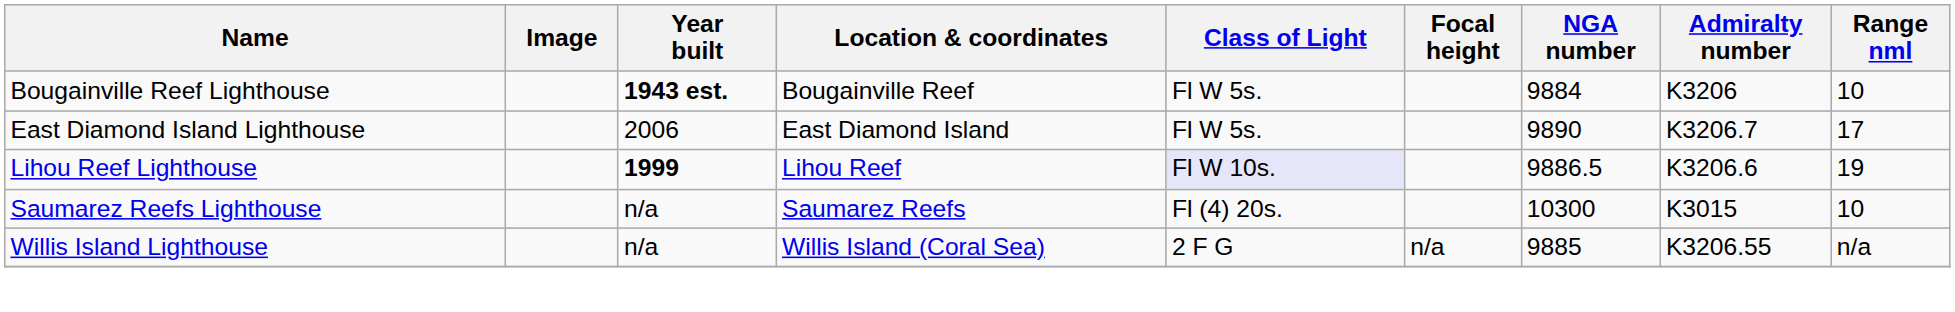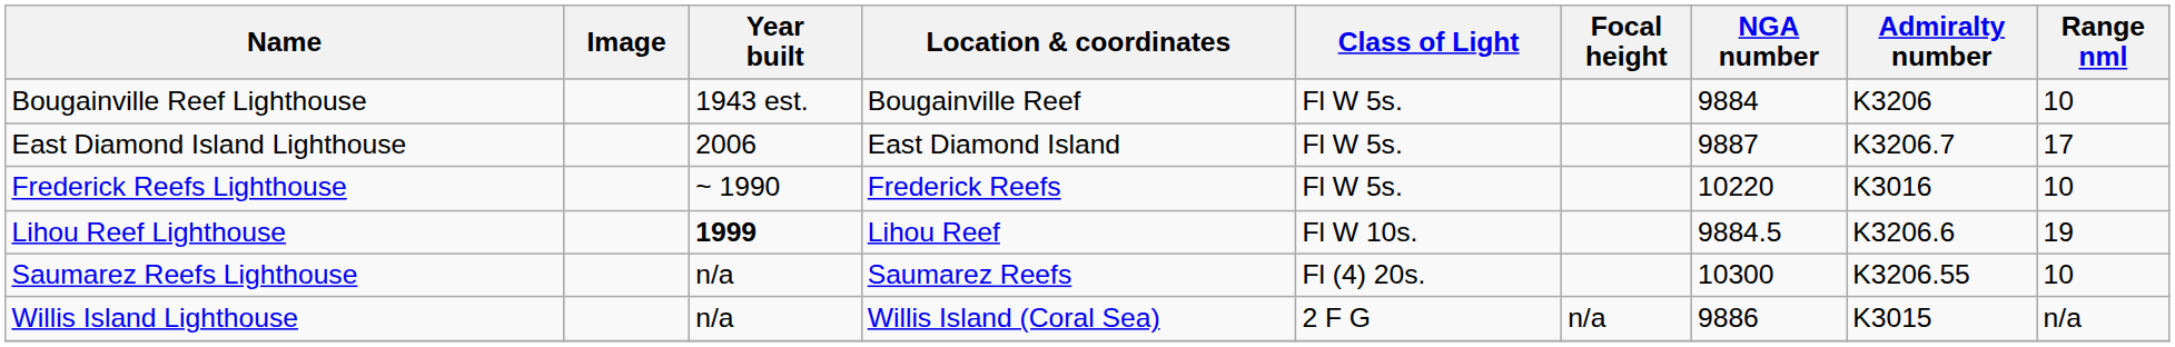Bougainville Reef Lighthouse | Year built: bold -> normal
East Diamond Island Lighthouse | NGA number: 9890 -> 9887
+ row: Frederick Reefs Lighthouse | ~ 1990 | Frederick Reefs | Fl W 5s. | 10220 | K3016 | 10
Lihou Reef Lighthouse | Class of Light: lavender background -> no background
Lihou Reef Lighthouse | NGA number: 9886.5 -> 9884.5
Saumarez Reefs Lighthouse | Admiralty number: K3015 -> K3206.55
Willis Island Lighthouse | NGA number: 9885 -> 9886
Willis Island Lighthouse | Admiralty number: K3206.55 -> K3015
